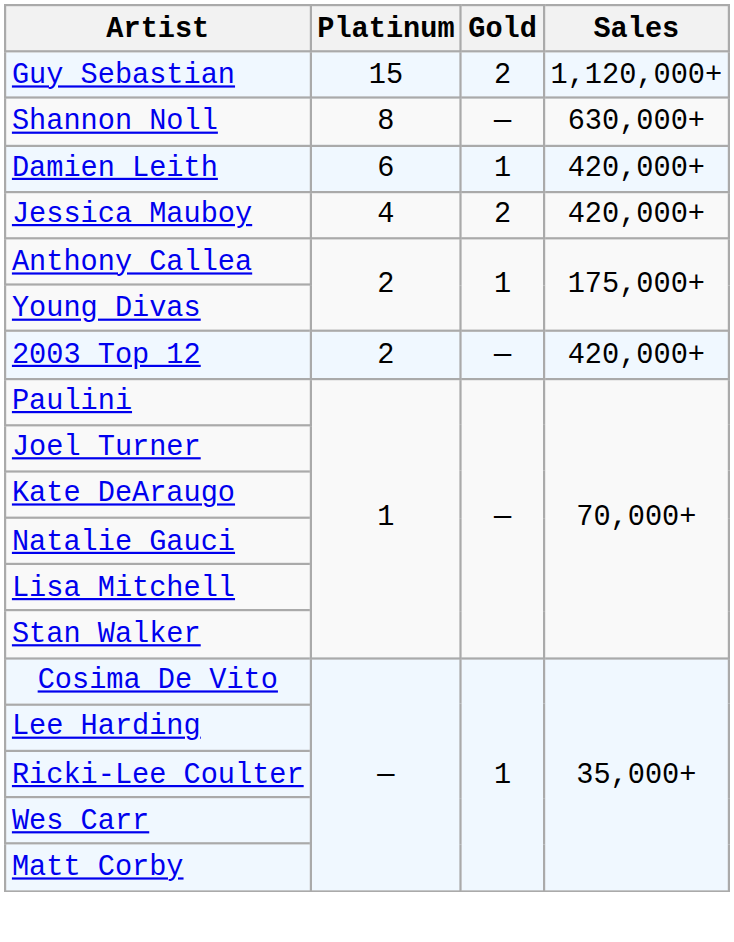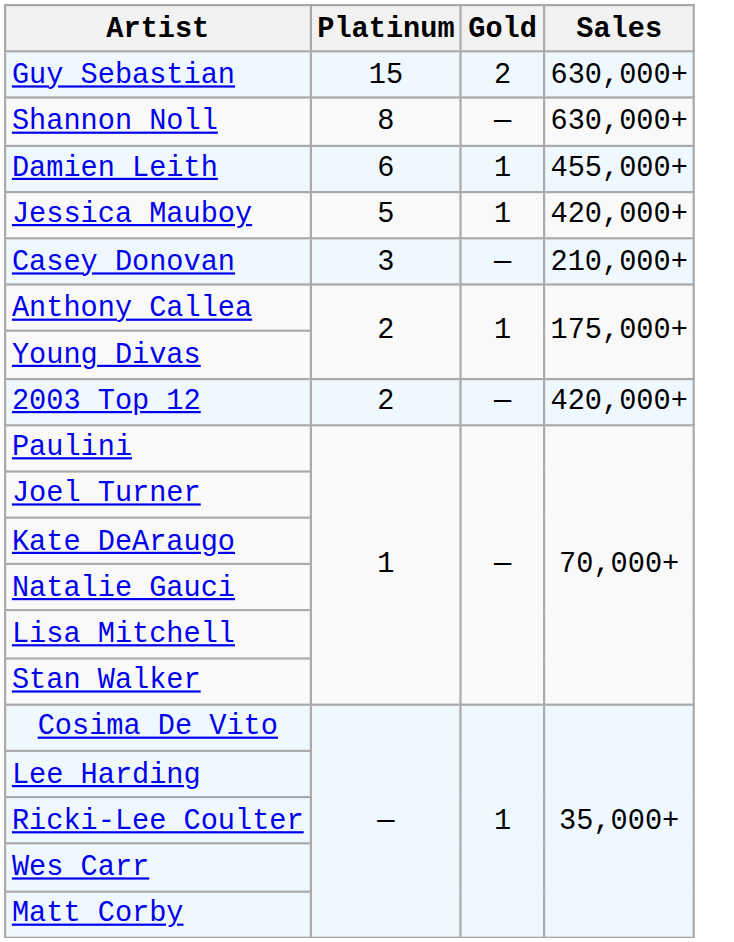Guy Sebastian | Sales: 1,120,000+ -> 630,000+
Damien Leith | Sales: 420,000+ -> 455,000+
Jessica Mauboy | Platinum: 4 -> 5
Jessica Mauboy | Gold: 2 -> 1
+ row: Casey Donovan | 3 | — | 210,000+
